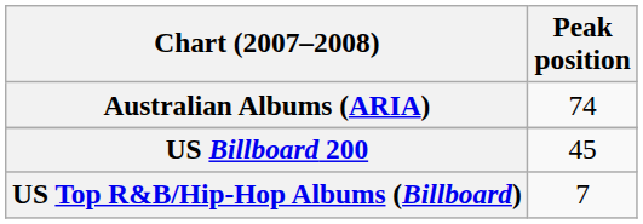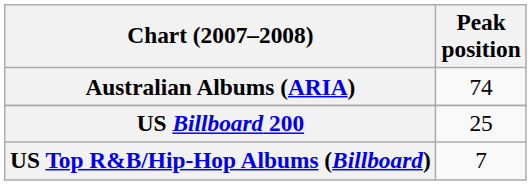US Billboard 200 | Peak position: 45 -> 25
